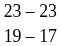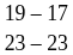rows swapped: 19 – 17 <-> 23 – 23
